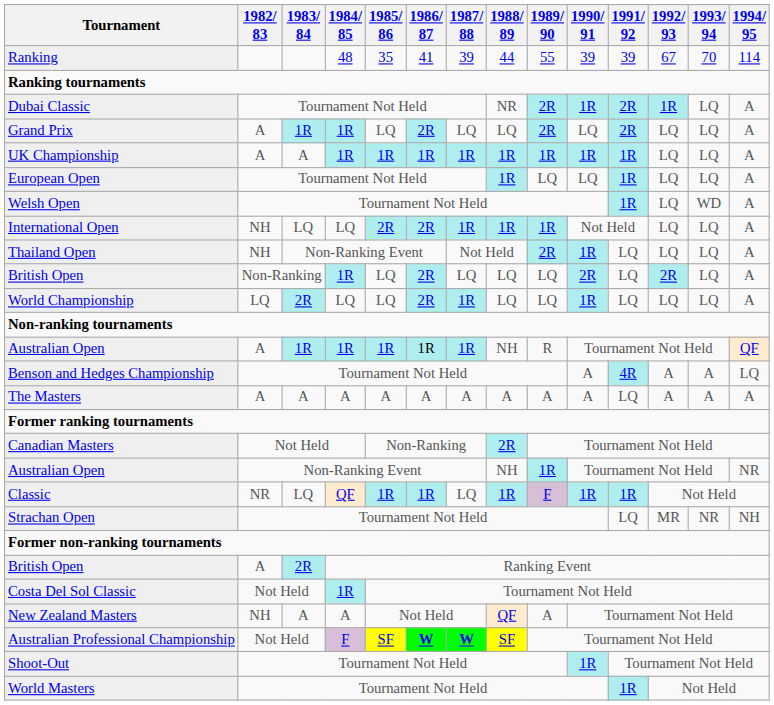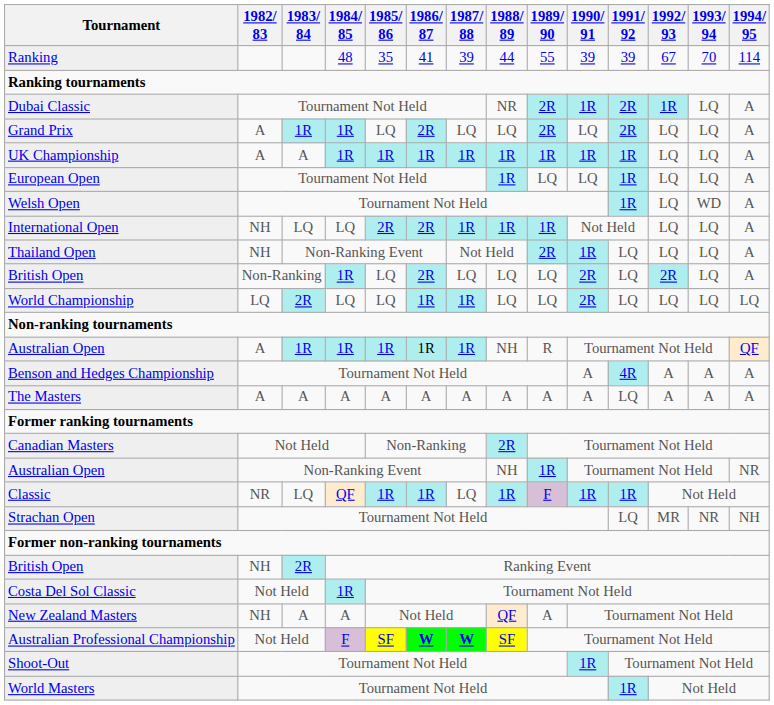World Championship | 1986/ 87: 2R -> 1R
World Championship | 1990/ 91: 1R -> 2R
World Championship | 1994/ 95: A -> LQ
Benson and Hedges Championship | 1994/ 95: LQ -> A
British Open / Ranking Event | 1982/ 83: A -> NH
